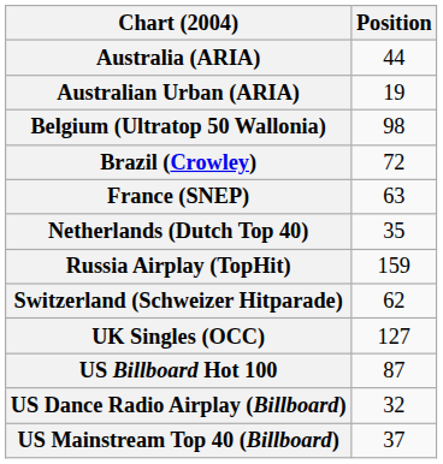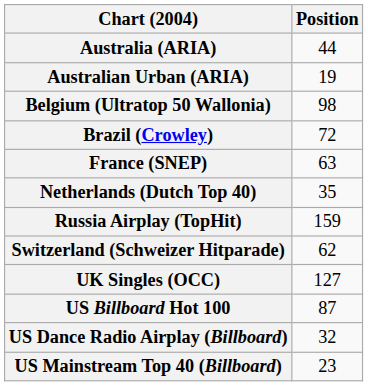US Mainstream Top 40 (Billboard) | Position: 37 -> 23
